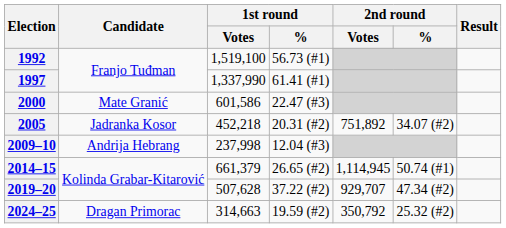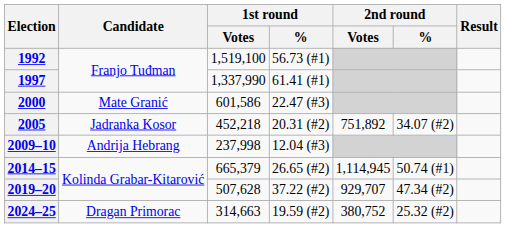2014–15 | 1st round / Votes: 661,379 -> 665,379
2024–25 | 2nd round / Votes: 350,792 -> 380,752
